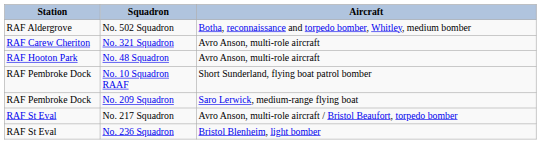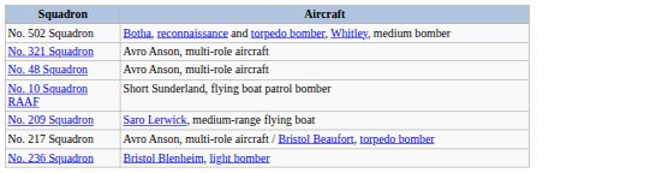- column: Station | RAF Aldergrove | RAF Carew Cheriton | RAF Hooton Park | RAF Pembroke Dock | RAF Pembroke Dock | RAF St Eval | RAF St Eval
